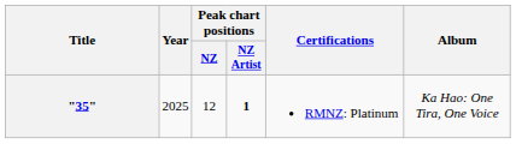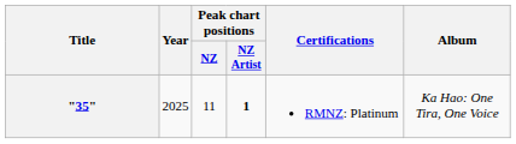"35" | Peak chart positions / NZ: 12 -> 11
